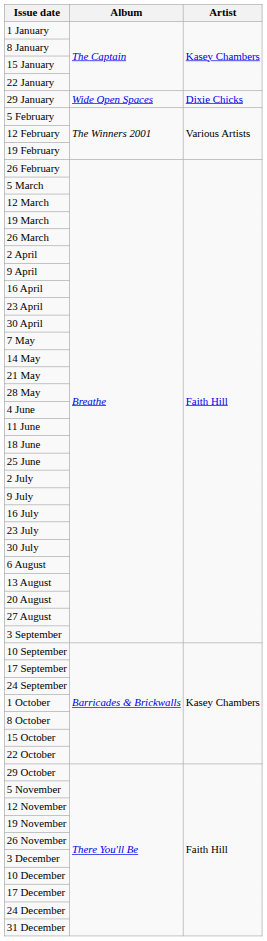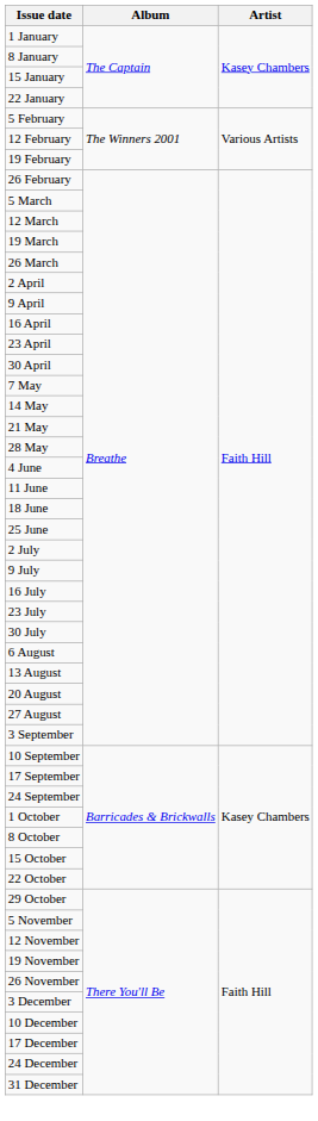- row: 29 January | Wide Open Spaces | Dixie Chicks
